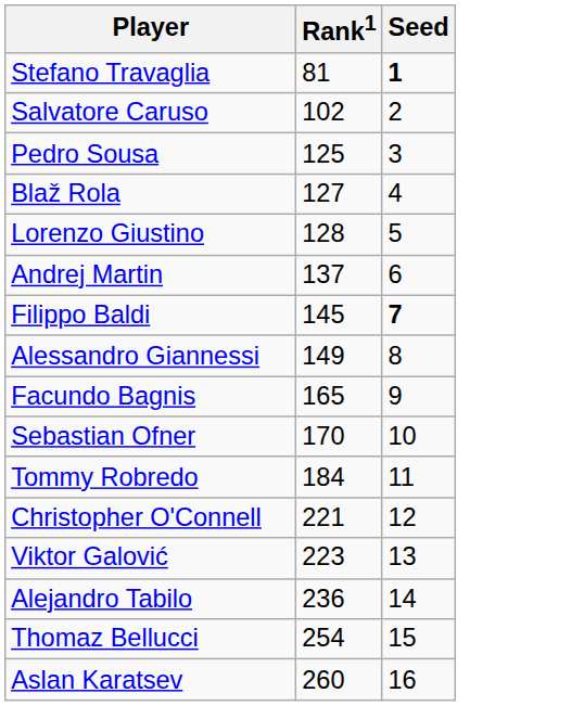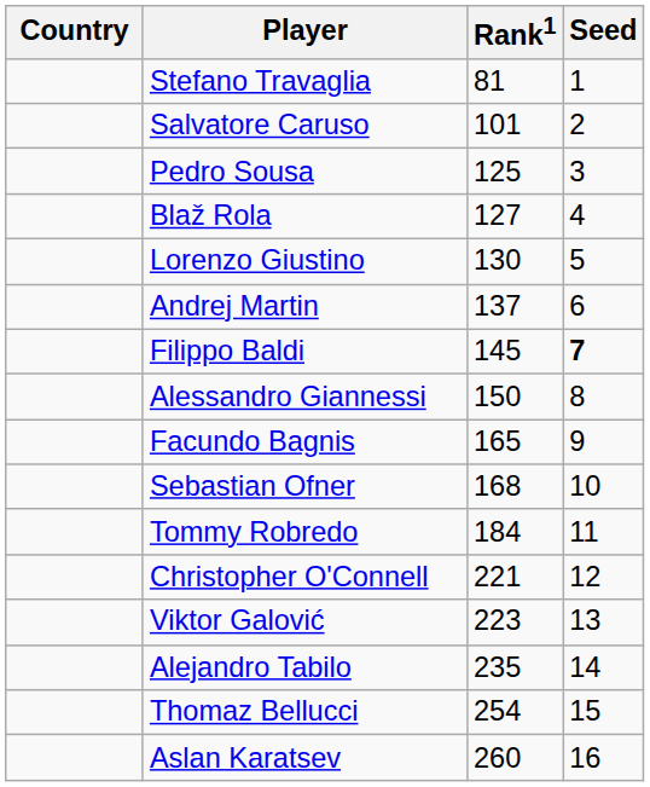+ column: Country
Stefano Travaglia | Seed: bold -> normal
Salvatore Caruso | Rank1: 102 -> 101
Lorenzo Giustino | Rank1: 128 -> 130
Alessandro Giannessi | Rank1: 149 -> 150
Sebastian Ofner | Rank1: 170 -> 168
Alejandro Tabilo | Rank1: 236 -> 235
